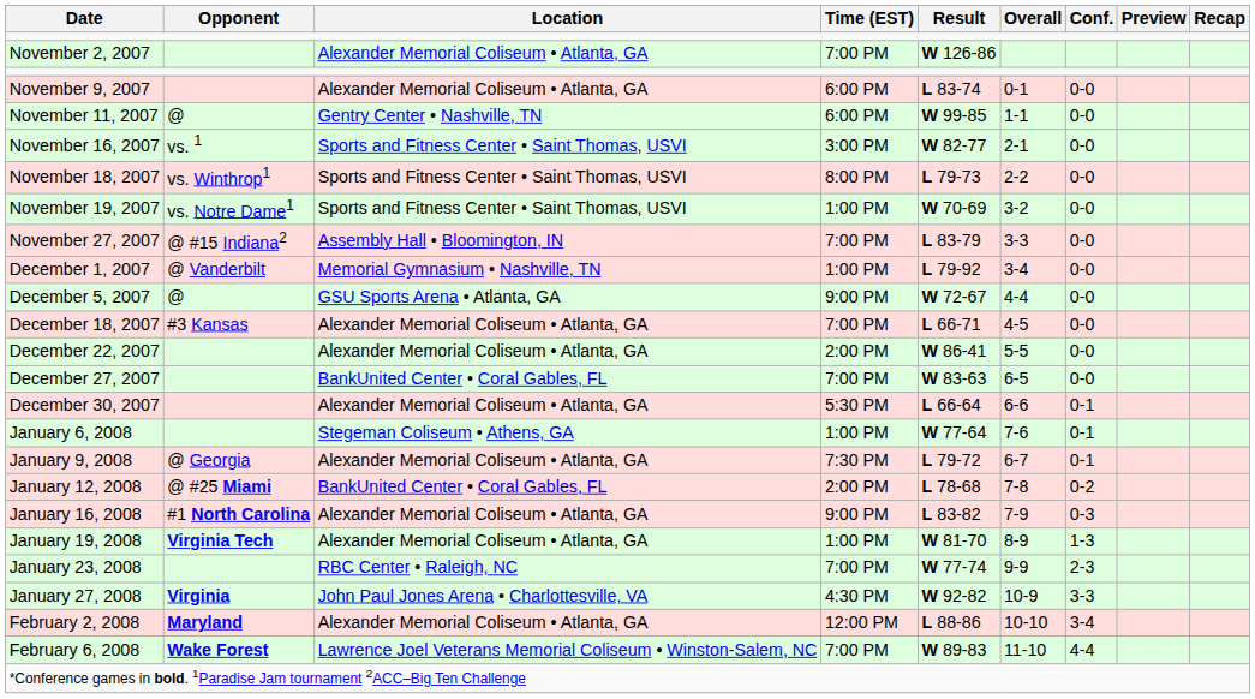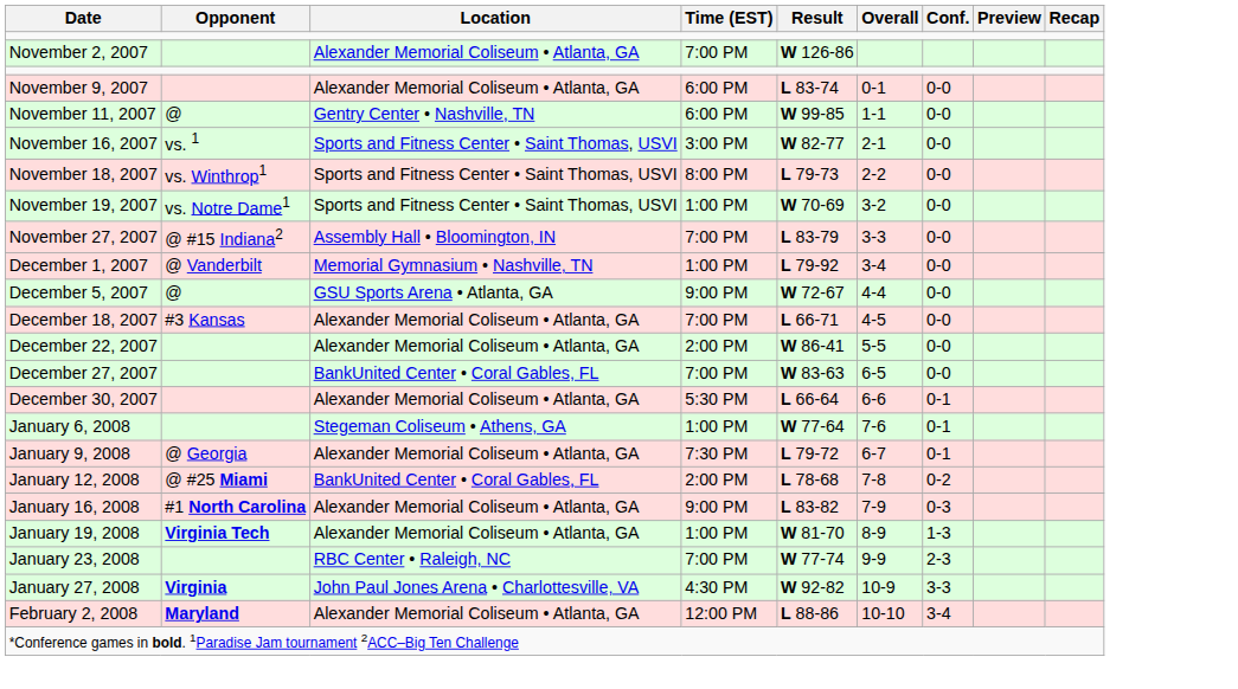- row: February 6, 2008 | Wake Forest | Lawrence Joel Veterans Memorial Coliseum • Winston-Salem, NC | 7:00 PM | W 89-83 | 11-10 | 4-4
